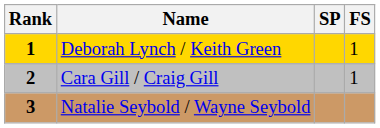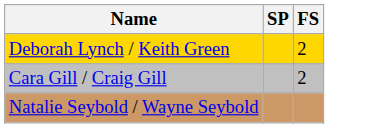- column: Rank | 1 | 2 | 3
Deborah Lynch / Keith Green | FS: 1 -> 2
Cara Gill / Craig Gill | FS: 1 -> 2
